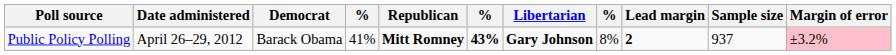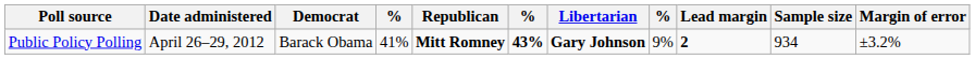Public Policy Polling | column 8: 8% -> 9%
Public Policy Polling | Sample size: 937 -> 934
Public Policy Polling | Margin of error: pink background -> no background
